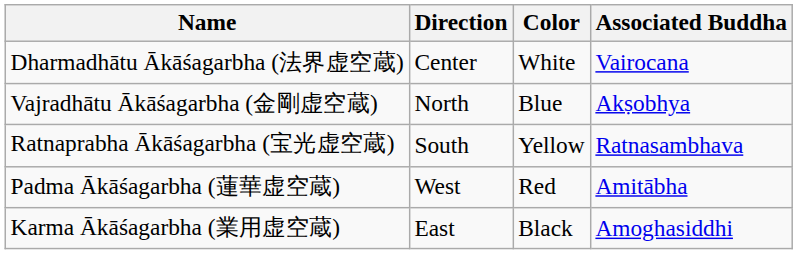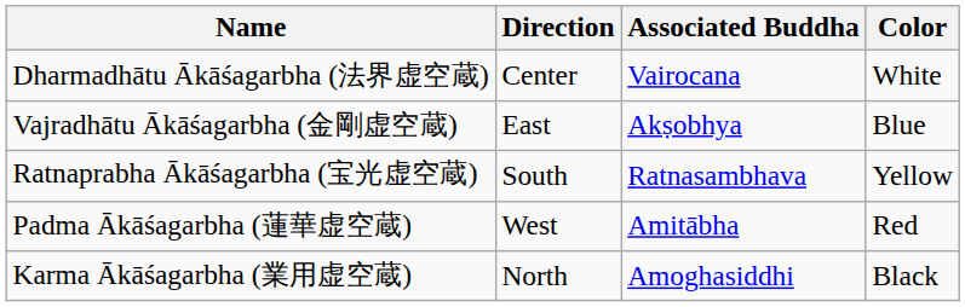columns swapped: Color <-> Associated Buddha
Vajradhātu Ākāśagarbha (金剛虚空蔵) | Direction: North -> East
Karma Ākāśagarbha (業用虚空蔵) | Direction: East -> North
